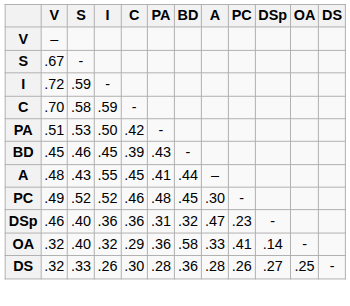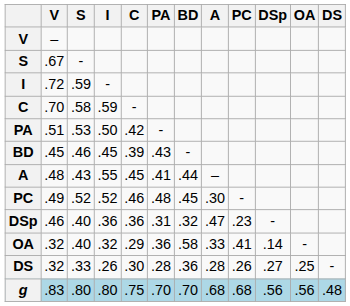+ row: g | .83 | .80 | .80 | .75 | .70 | .70 | .68 | .68 | .56 | .56 | .48
